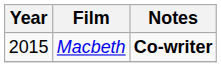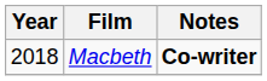Macbeth | Year: 2015 -> 2018
